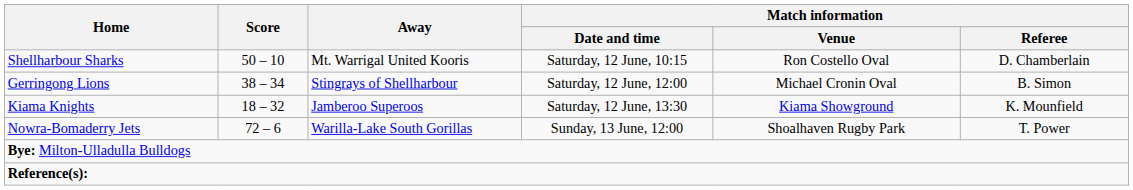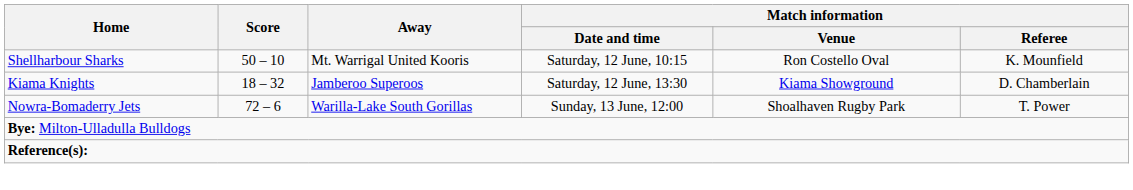Shellharbour Sharks | Match information / Referee: D. Chamberlain -> K. Mounfield
- row: Gerringong Lions | 38 – 34 | Stingrays of Shellharbour | Saturday, 12 June, 12:00 | Michael Cronin Oval | B. Simon
Kiama Knights | Match information / Referee: K. Mounfield -> D. Chamberlain
